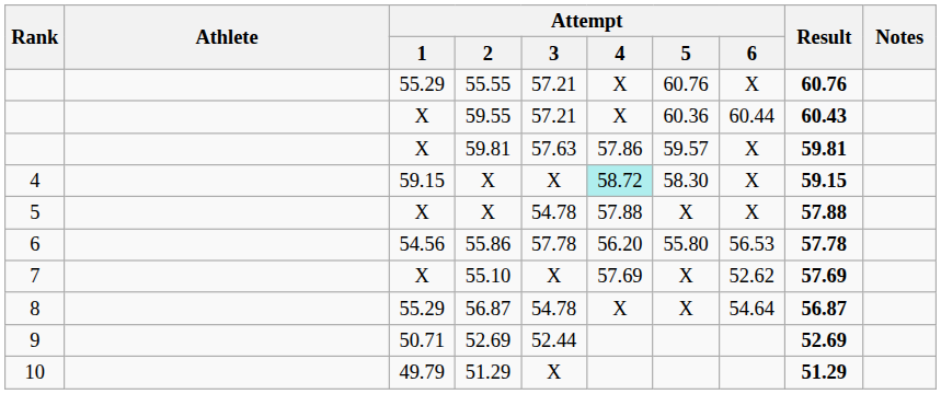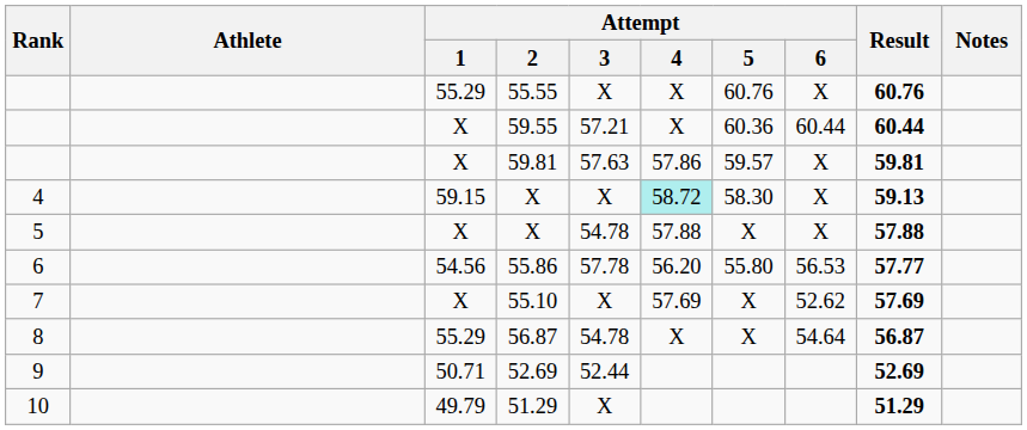55.55 | Attempt / 3: 57.21 -> X
59.55 | Result: 60.43 -> 60.44
4 / X | Result: 59.15 -> 59.13
55.86 | Result: 57.78 -> 57.77
